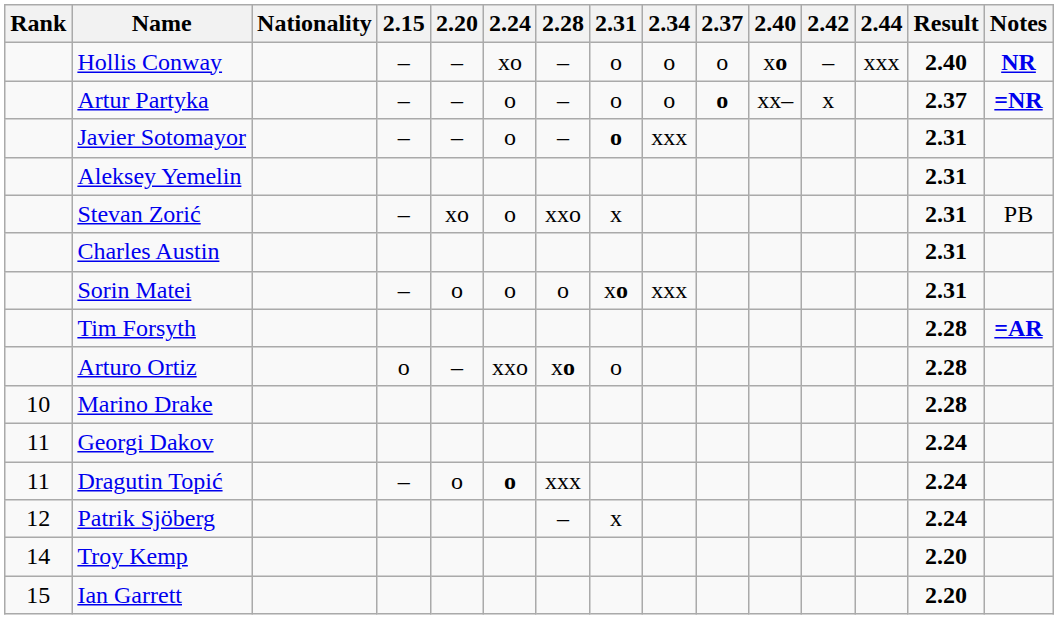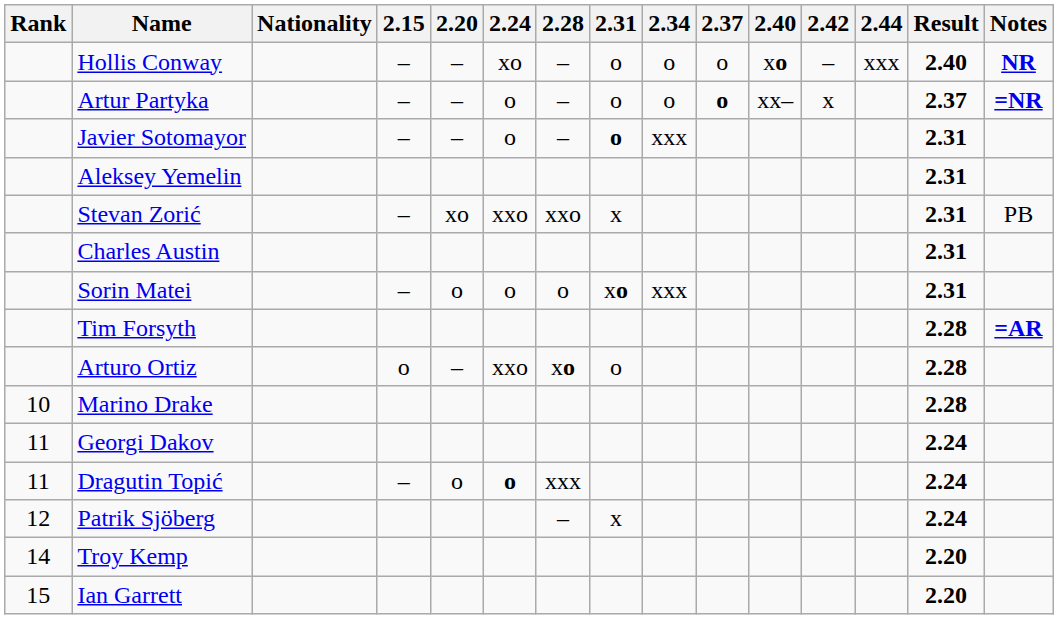Stevan Zorić | 2.24: o -> xxo
